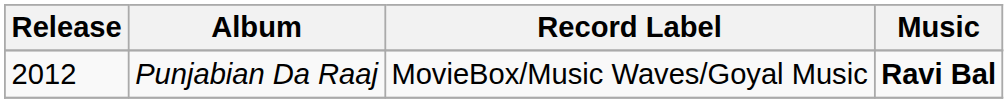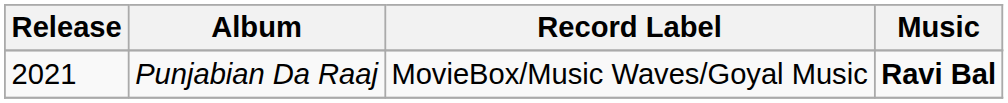Punjabian Da Raaj | Release: 2012 -> 2021
